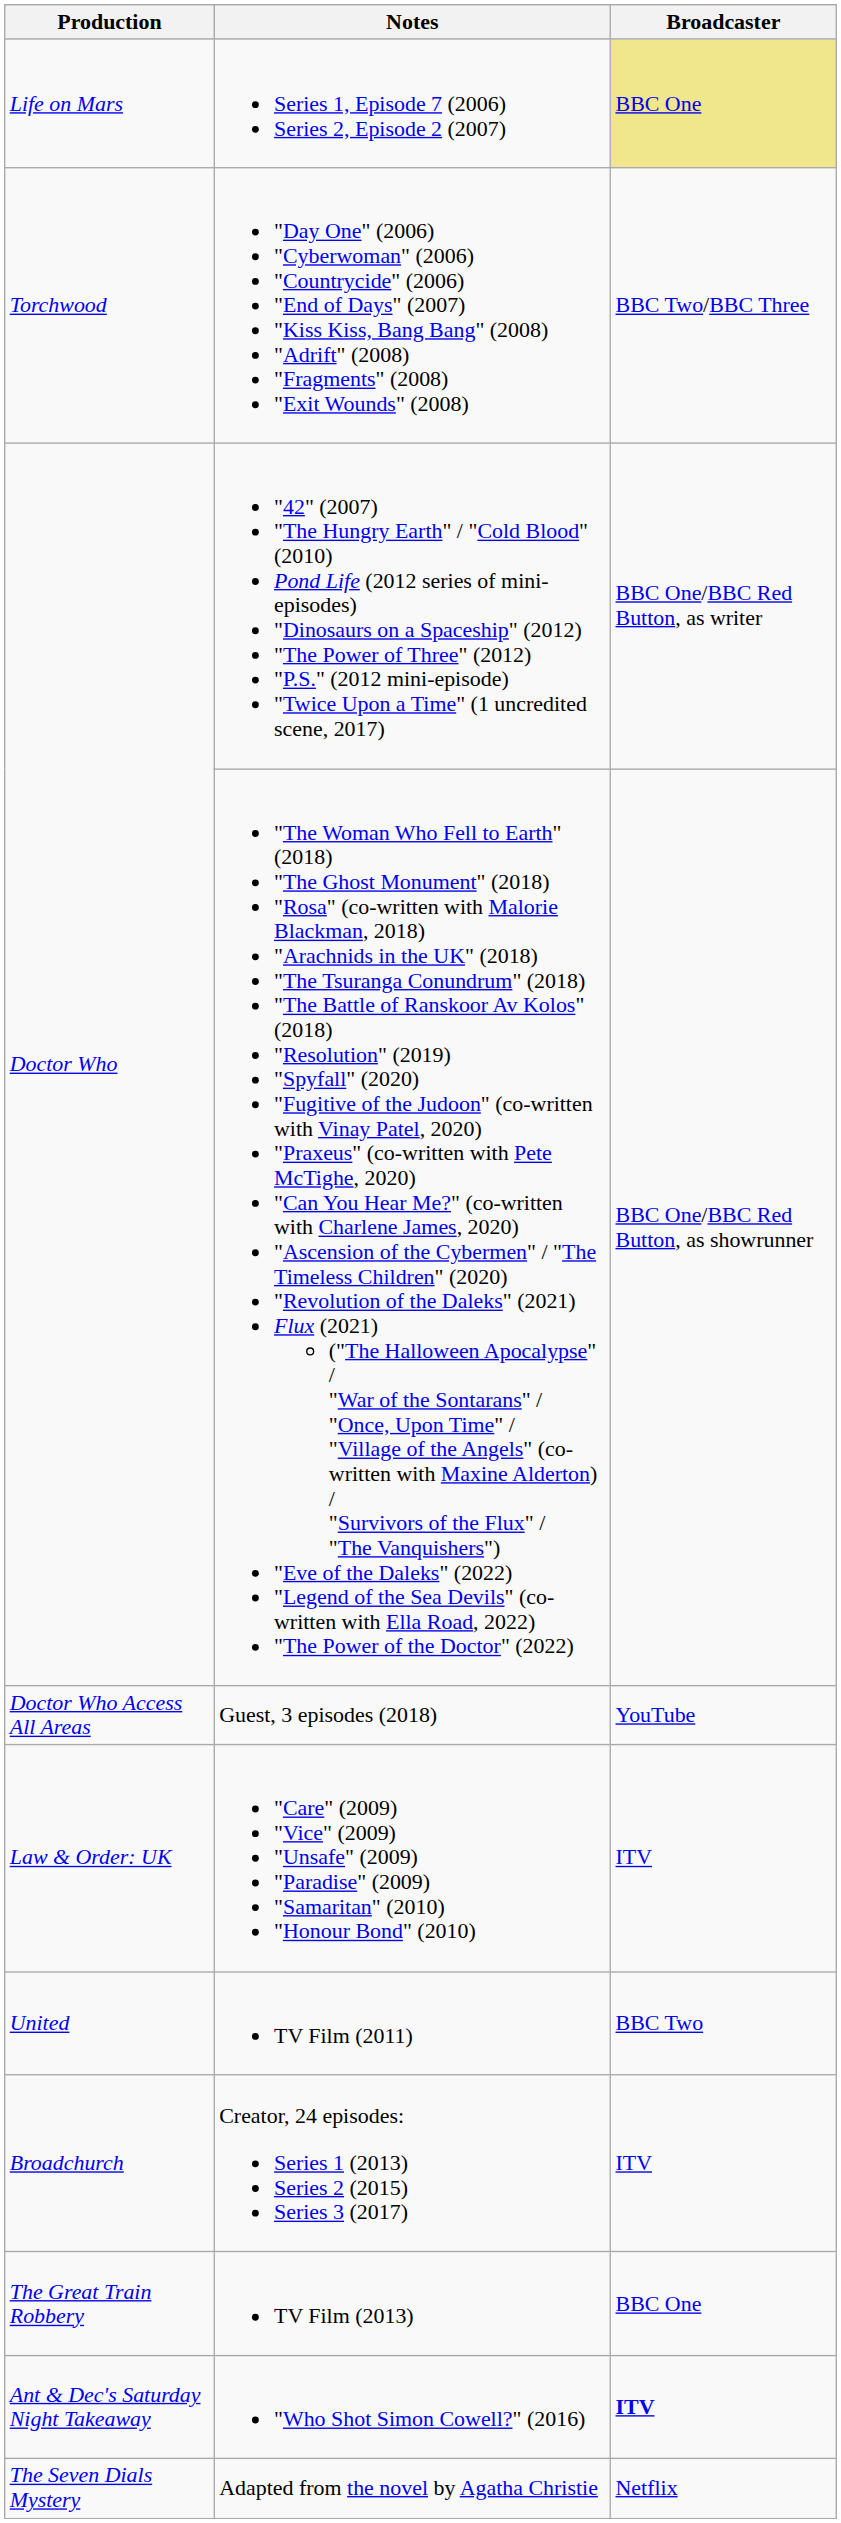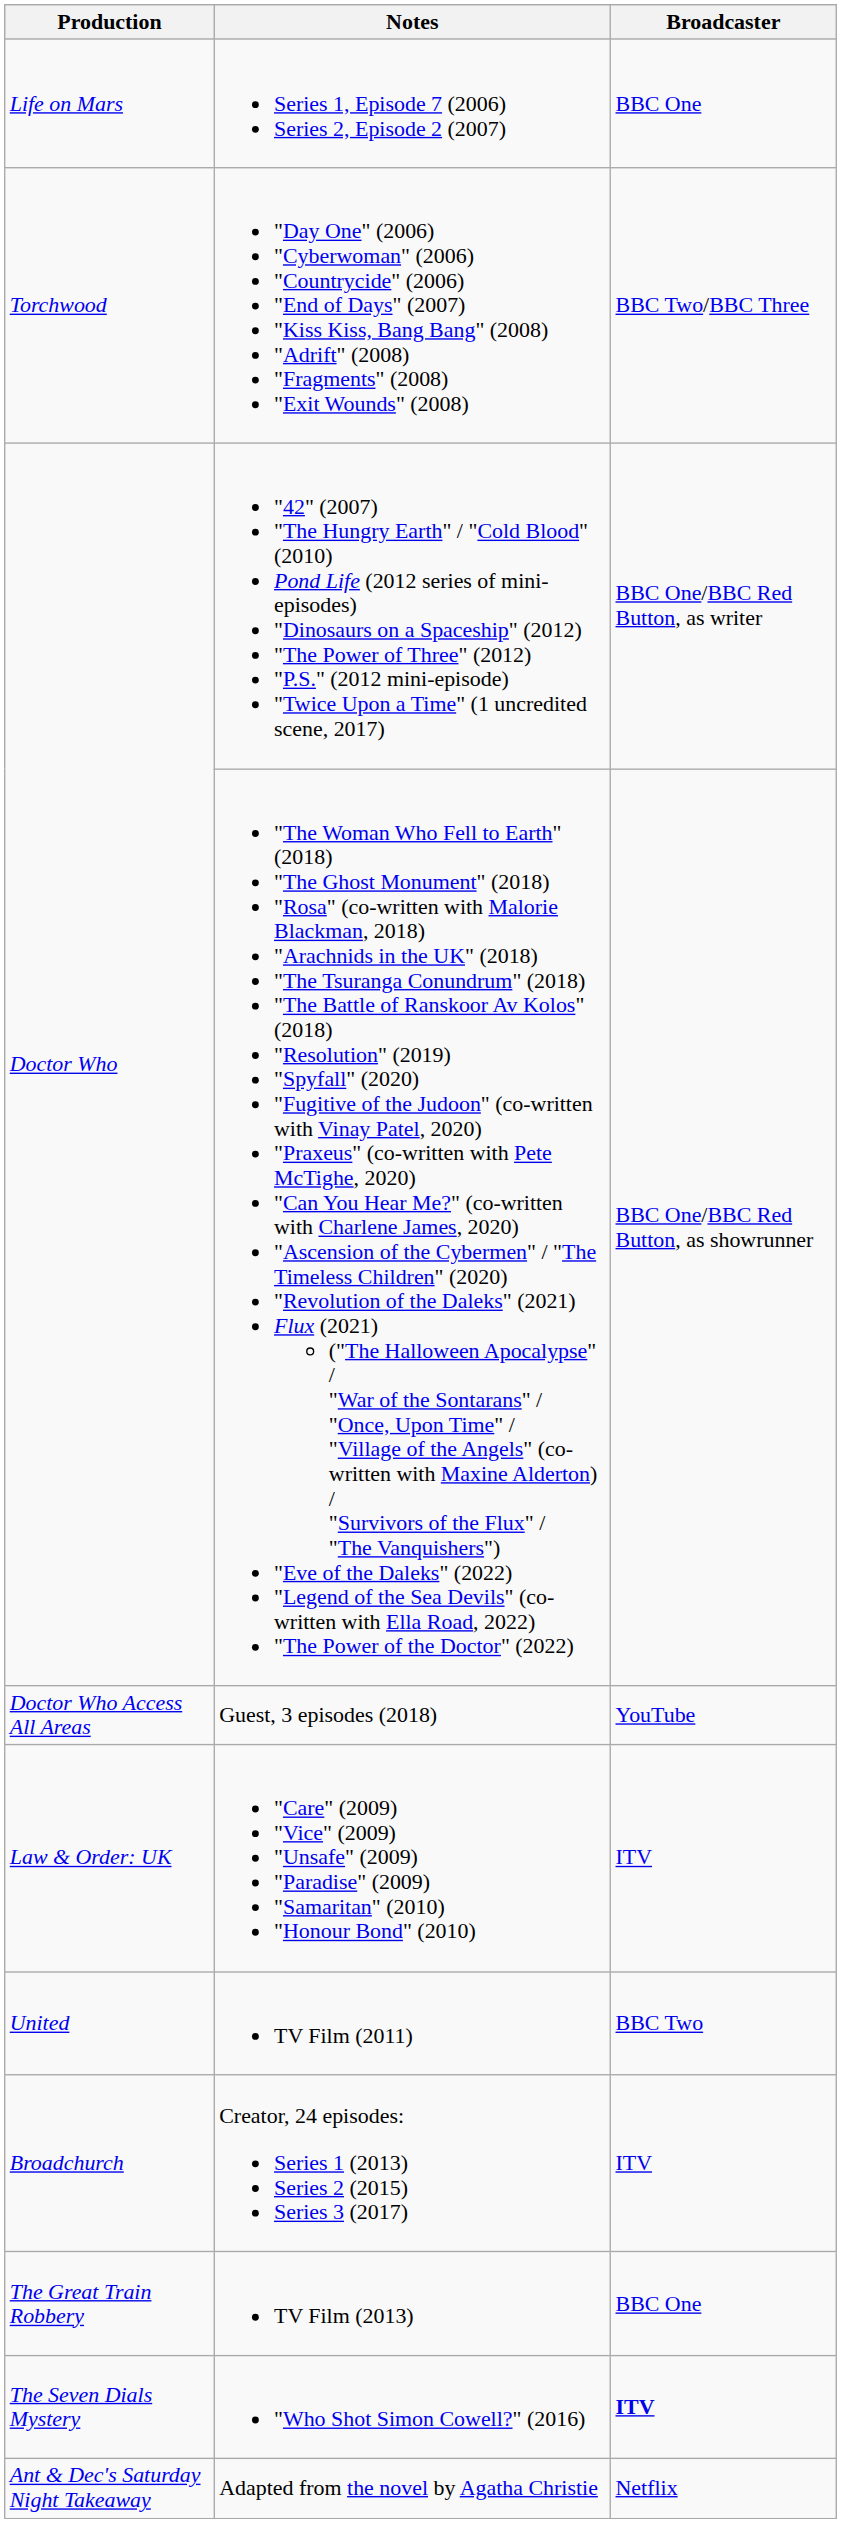Series 1, Episode 7 (2006) Series 2, Episode 2 (2007) | Broadcaster: khaki background -> no background
"Who Shot Simon Cowell?" (2016) | Production: Ant & Dec's Saturday Night Takeaway -> The Seven Dials Mystery
Adapted from the novel by Agatha Christie | Production: The Seven Dials Mystery -> Ant & Dec's Saturday Night Takeaway
